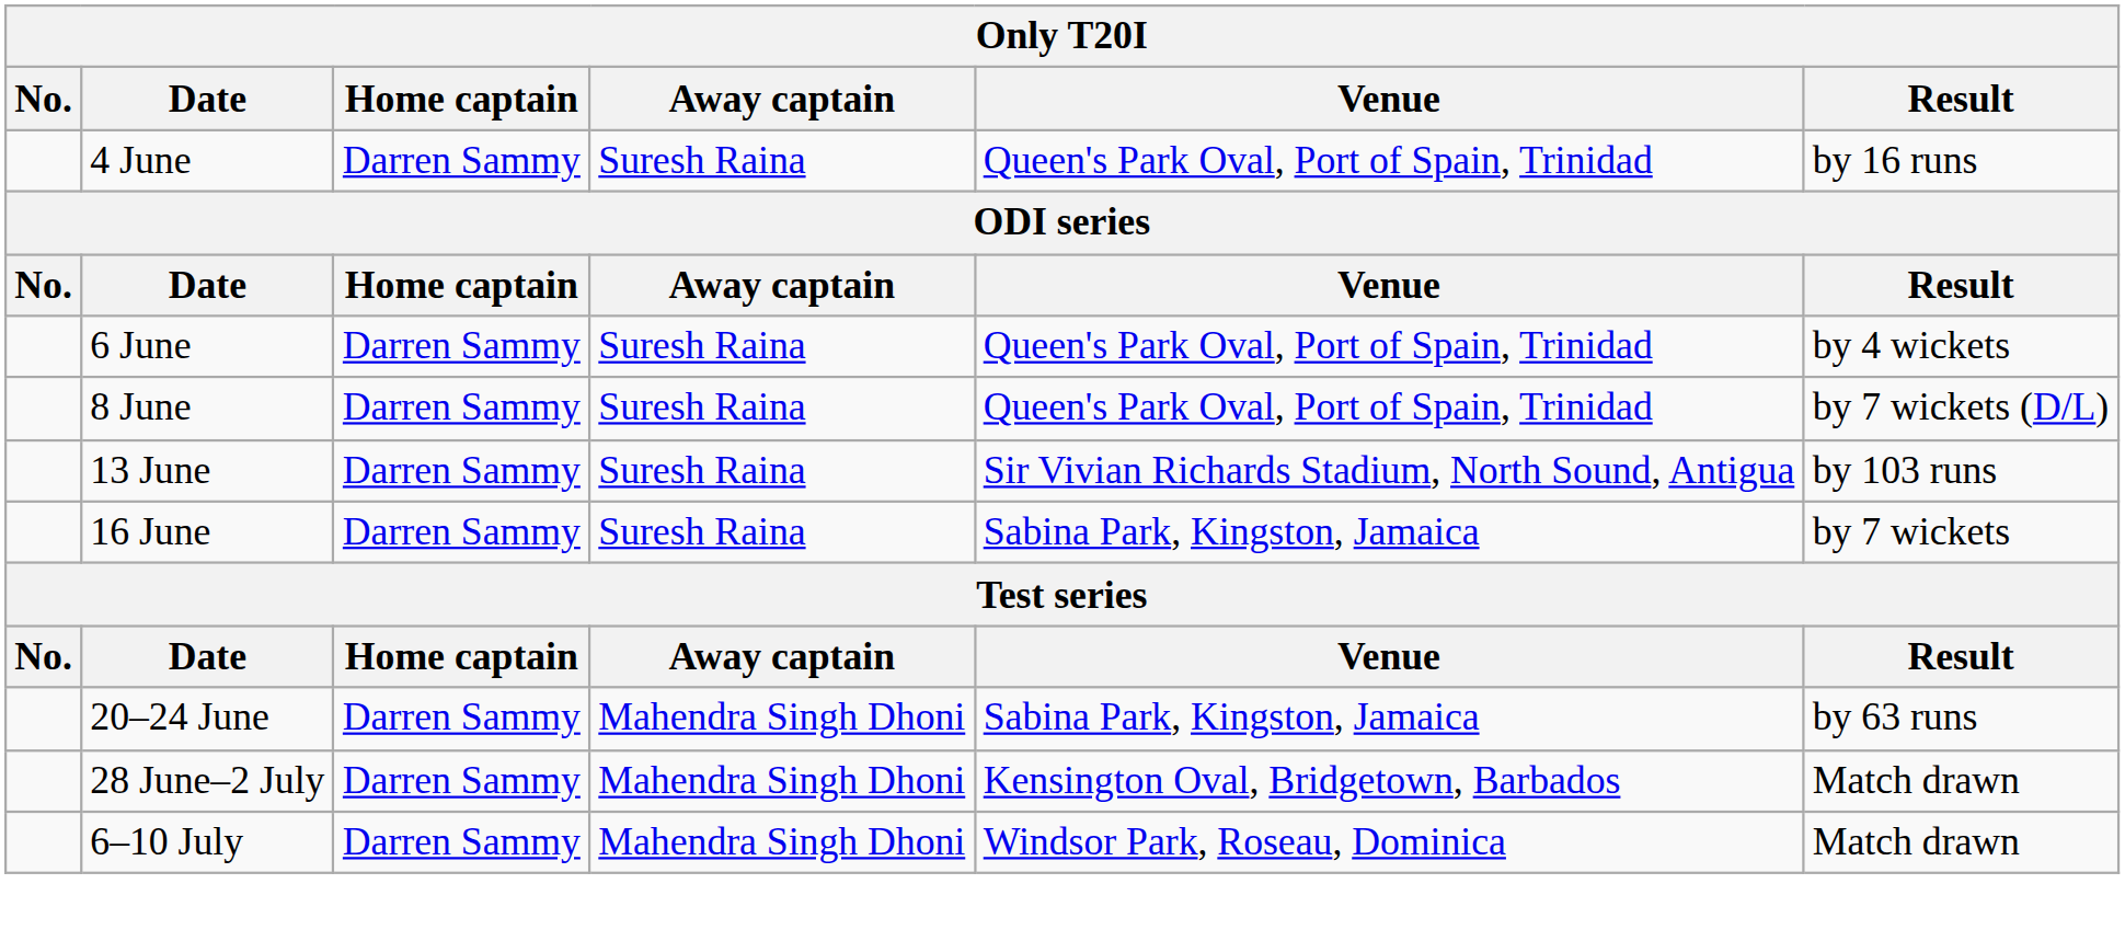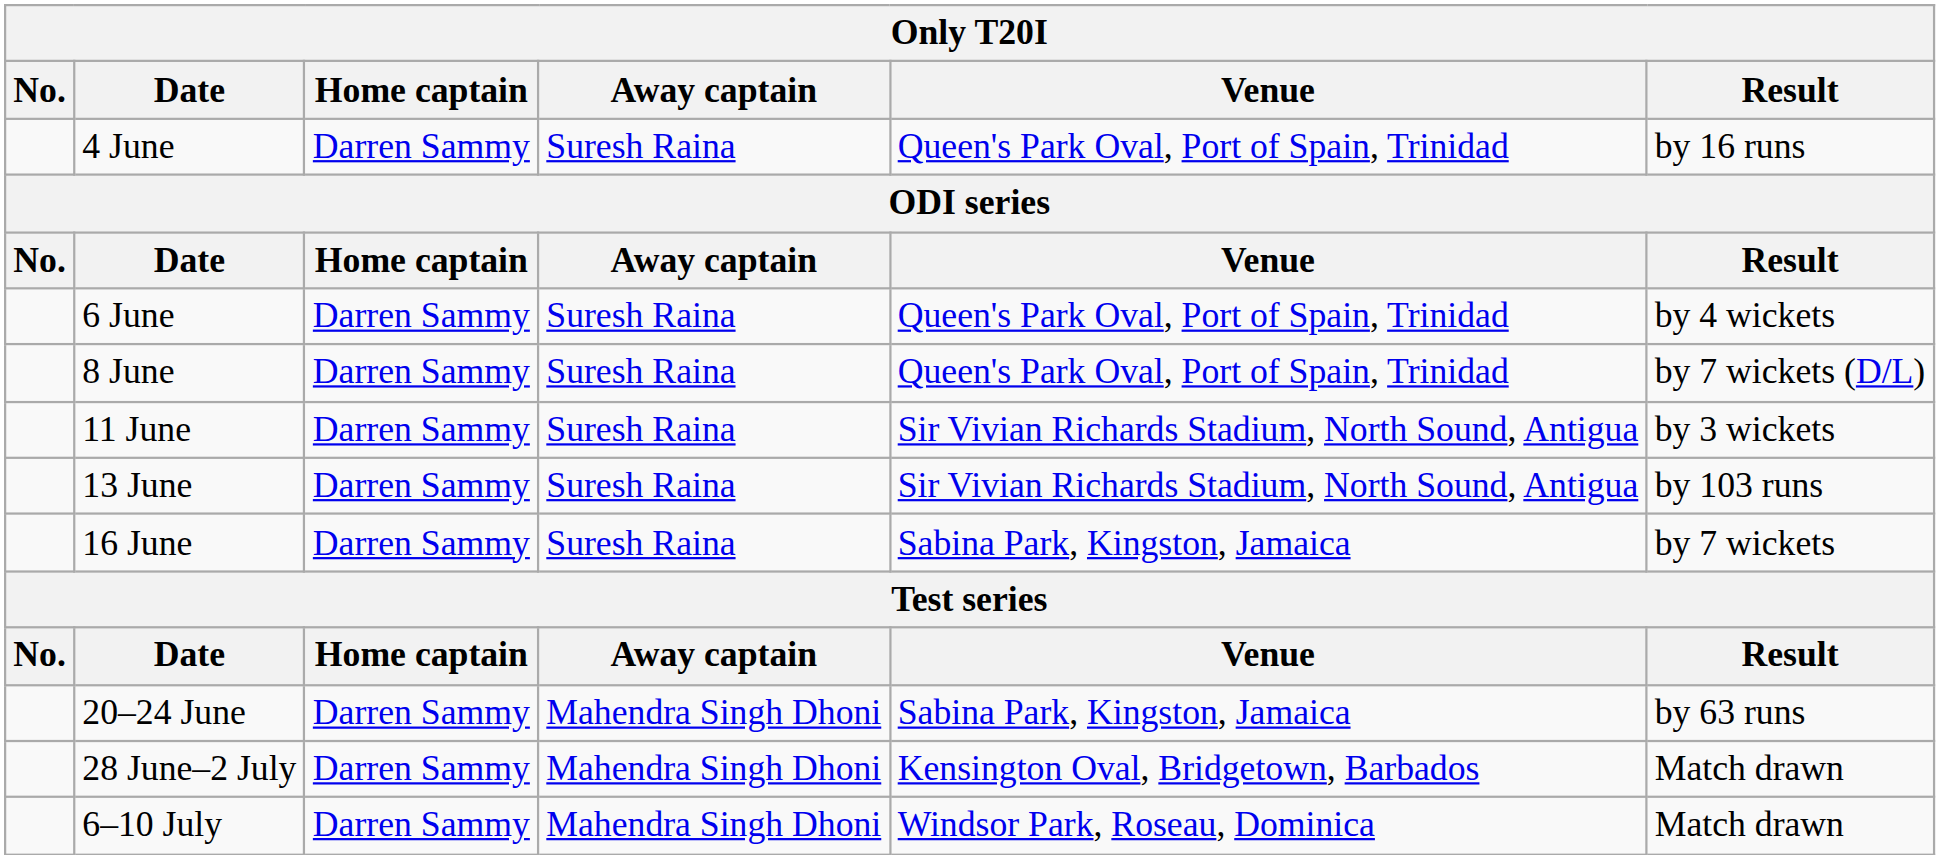+ row: 11 June | Darren Sammy | Suresh Raina | Sir Vivian Richards Stadium, North Sound, Antigua | by 3 wickets
